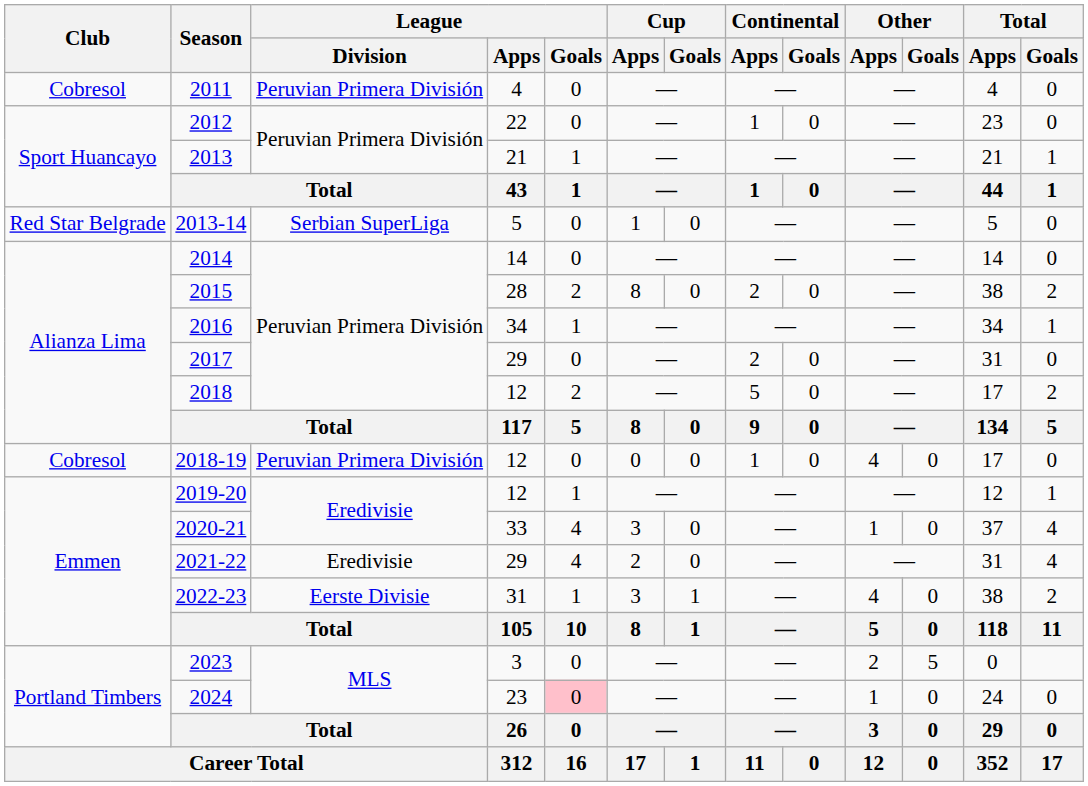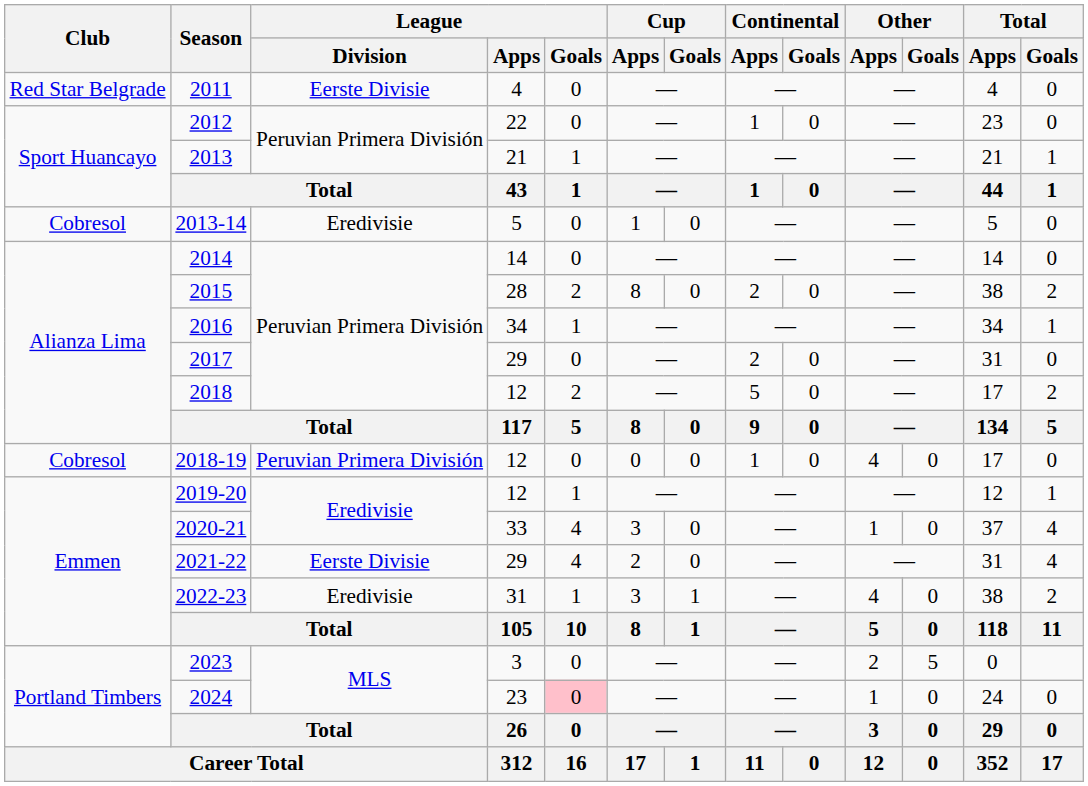2011 | Club: Cobresol -> Red Star Belgrade
2011 | League / Division: Peruvian Primera División -> Eerste Divisie
2013-14 | Club: Red Star Belgrade -> Cobresol
2013-14 | League / Division: Serbian SuperLiga -> Eredivisie
2021-22 | League / Division: Eredivisie -> Eerste Divisie
2022-23 | League / Division: Eerste Divisie -> Eredivisie
